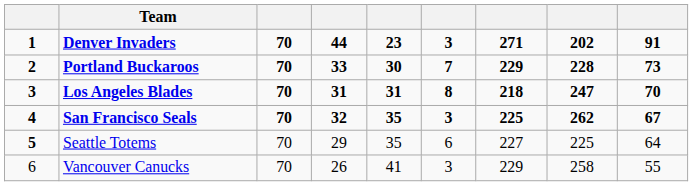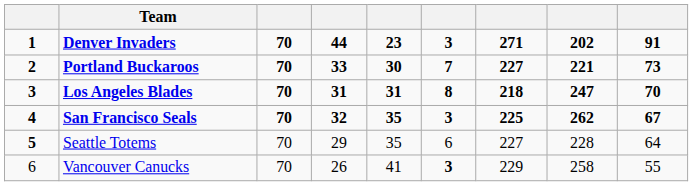Portland Buckaroos | column 7: 229 -> 227
Portland Buckaroos | column 8: 228 -> 221
Seattle Totems | column 8: 225 -> 228
Vancouver Canucks | column 6: normal -> bold
